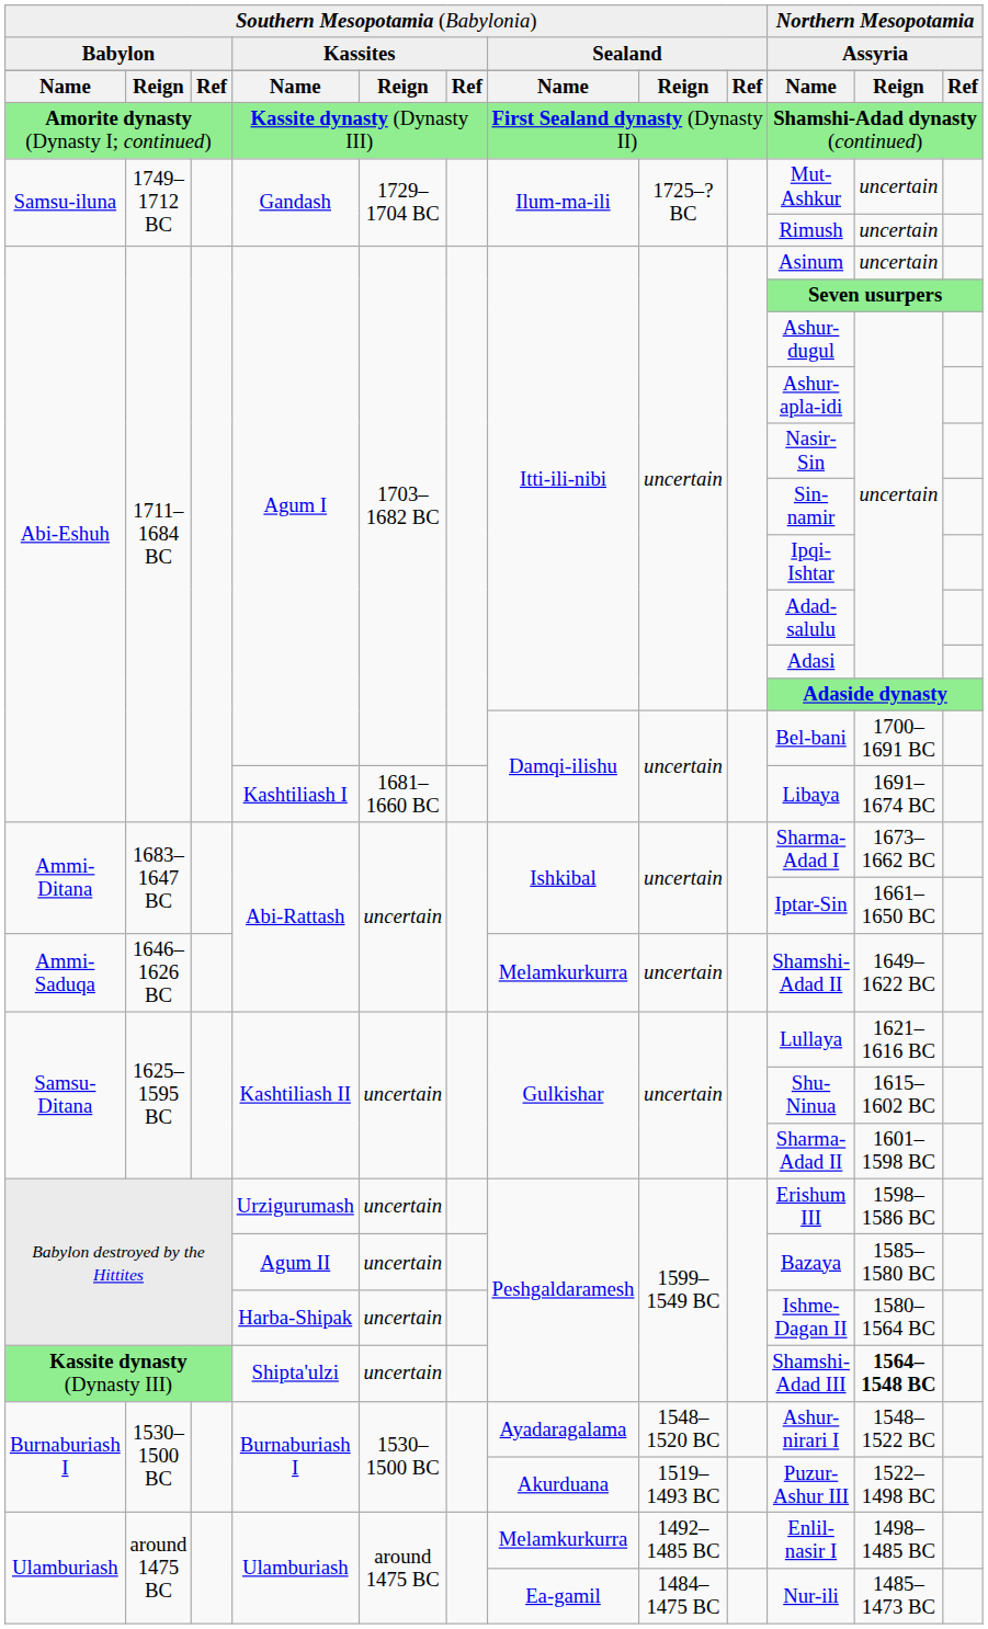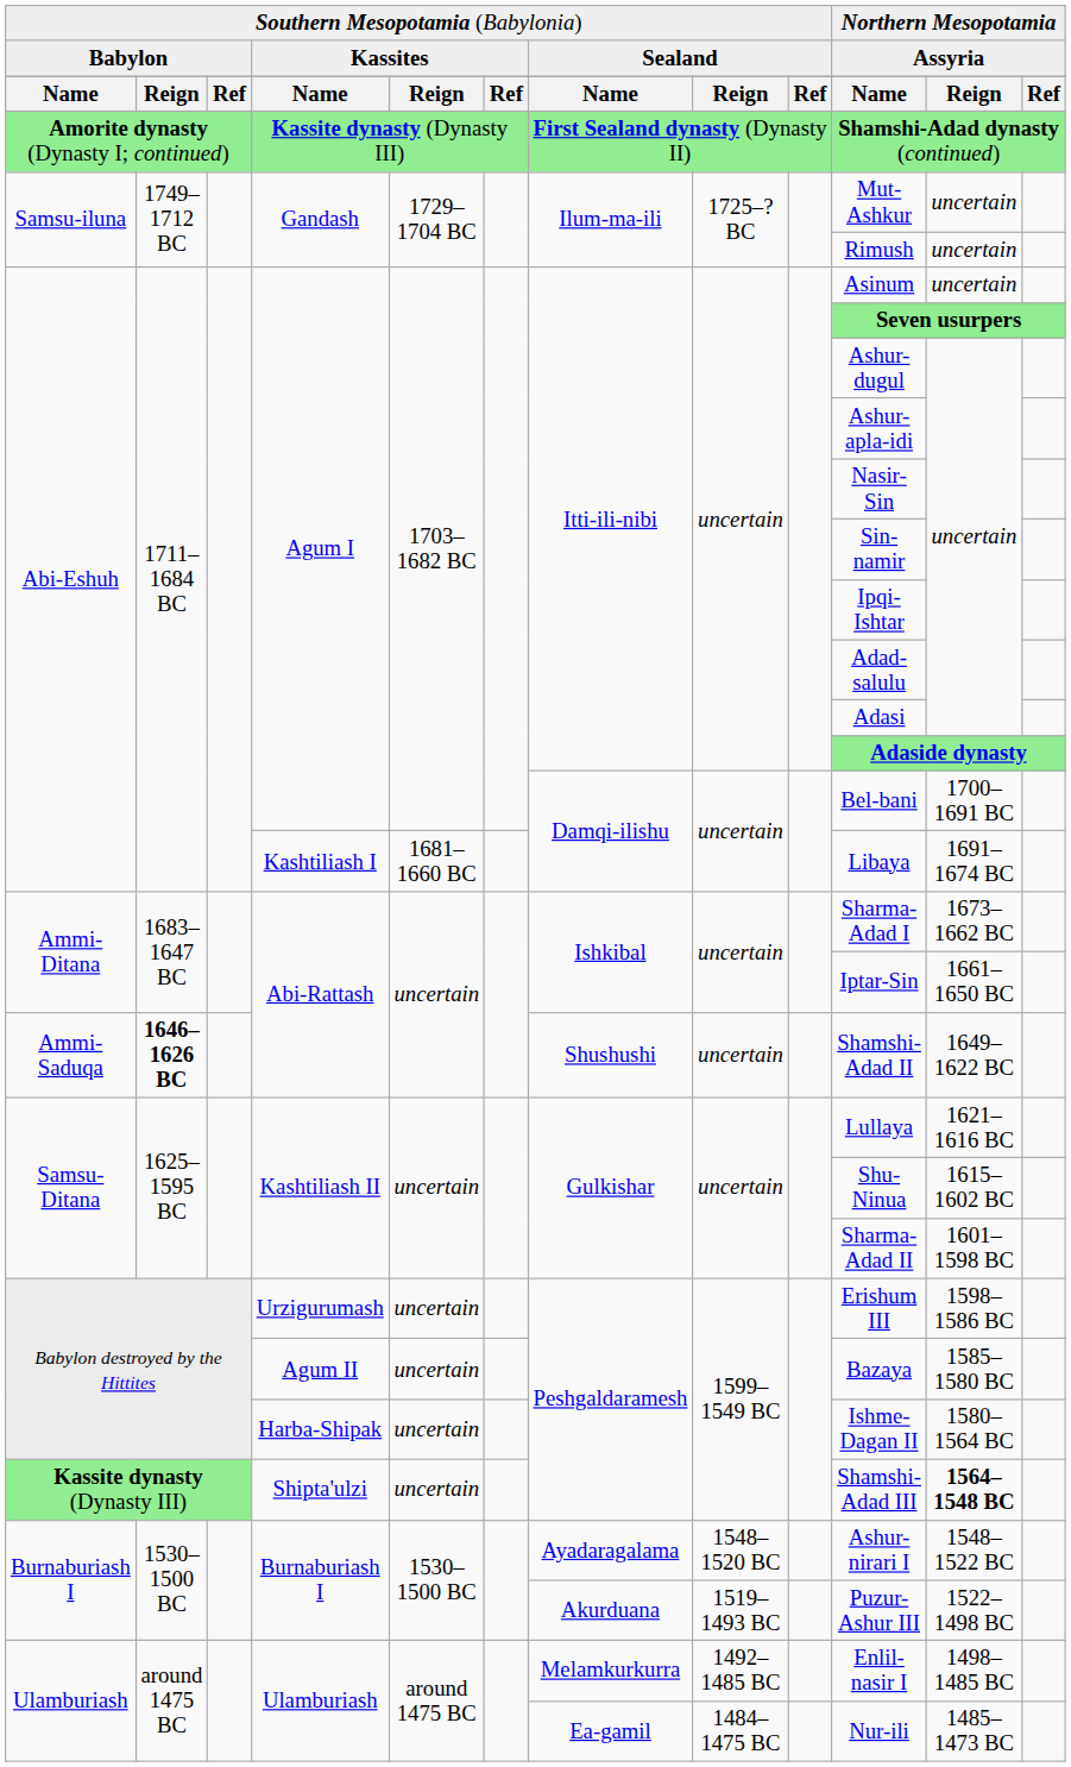Ammi-Saduqa / Abi-Rattash | column 2: normal -> bold
Ammi-Saduqa / Abi-Rattash | column 7: Melamkurkurra -> Shushushi
